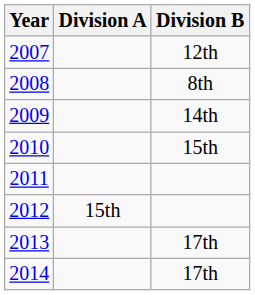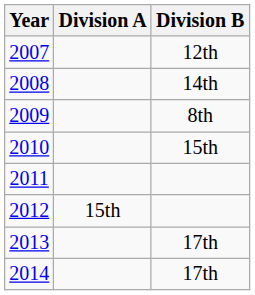2008 | Division B: 8th -> 14th
2009 | Division B: 14th -> 8th
